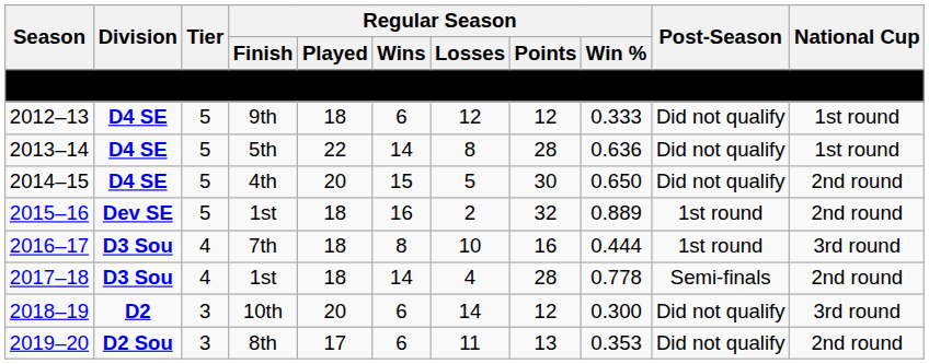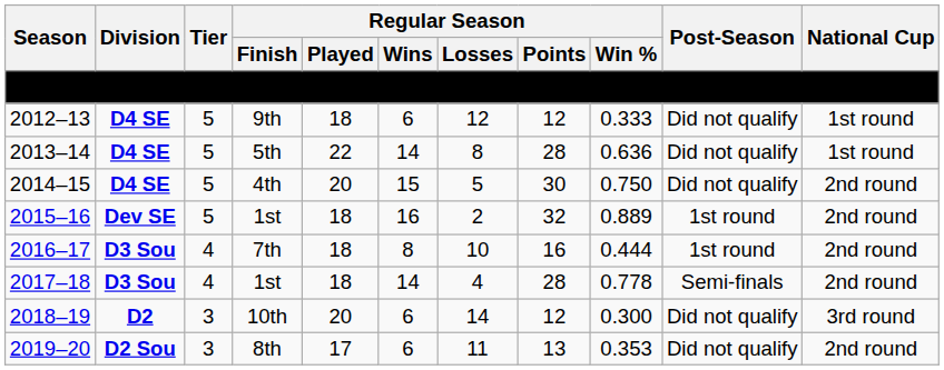2014–15 | Regular Season / Win %: 0.650 -> 0.750
2016–17 | National Cup: 3rd round -> 2nd round
